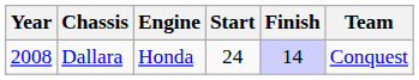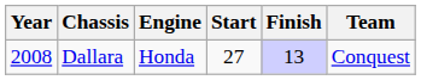Dallara | Start: 24 -> 27
Dallara | Finish: 14 -> 13
